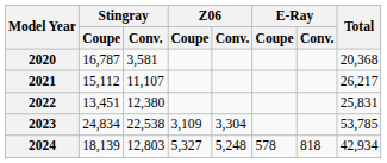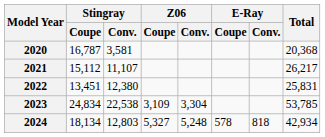2024 | Stingray / Coupe: 18,139 -> 18,134
